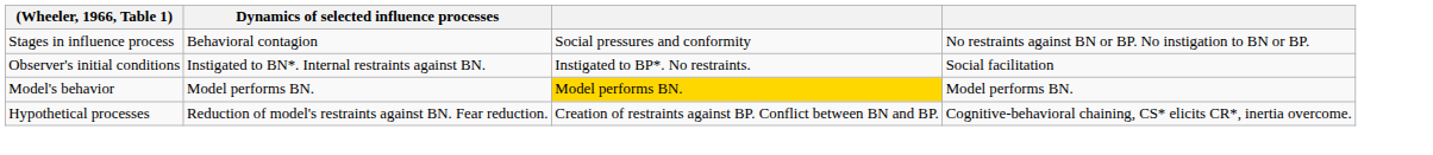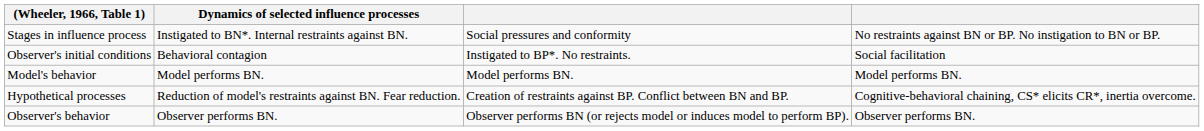Stages in influence process | Dynamics of selected influence processes: Behavioral contagion -> Instigated to BN*. Internal restraints against BN.
Observer's initial conditions | Dynamics of selected influence processes: Instigated to BN*. Internal restraints against BN. -> Behavioral contagion
Model's behavior | column 3: gold background -> no background
+ row: Observer's behavior | Observer performs BN. | Observer performs BN (or rejects model or induces model to perform BP). | Observer performs BN.
